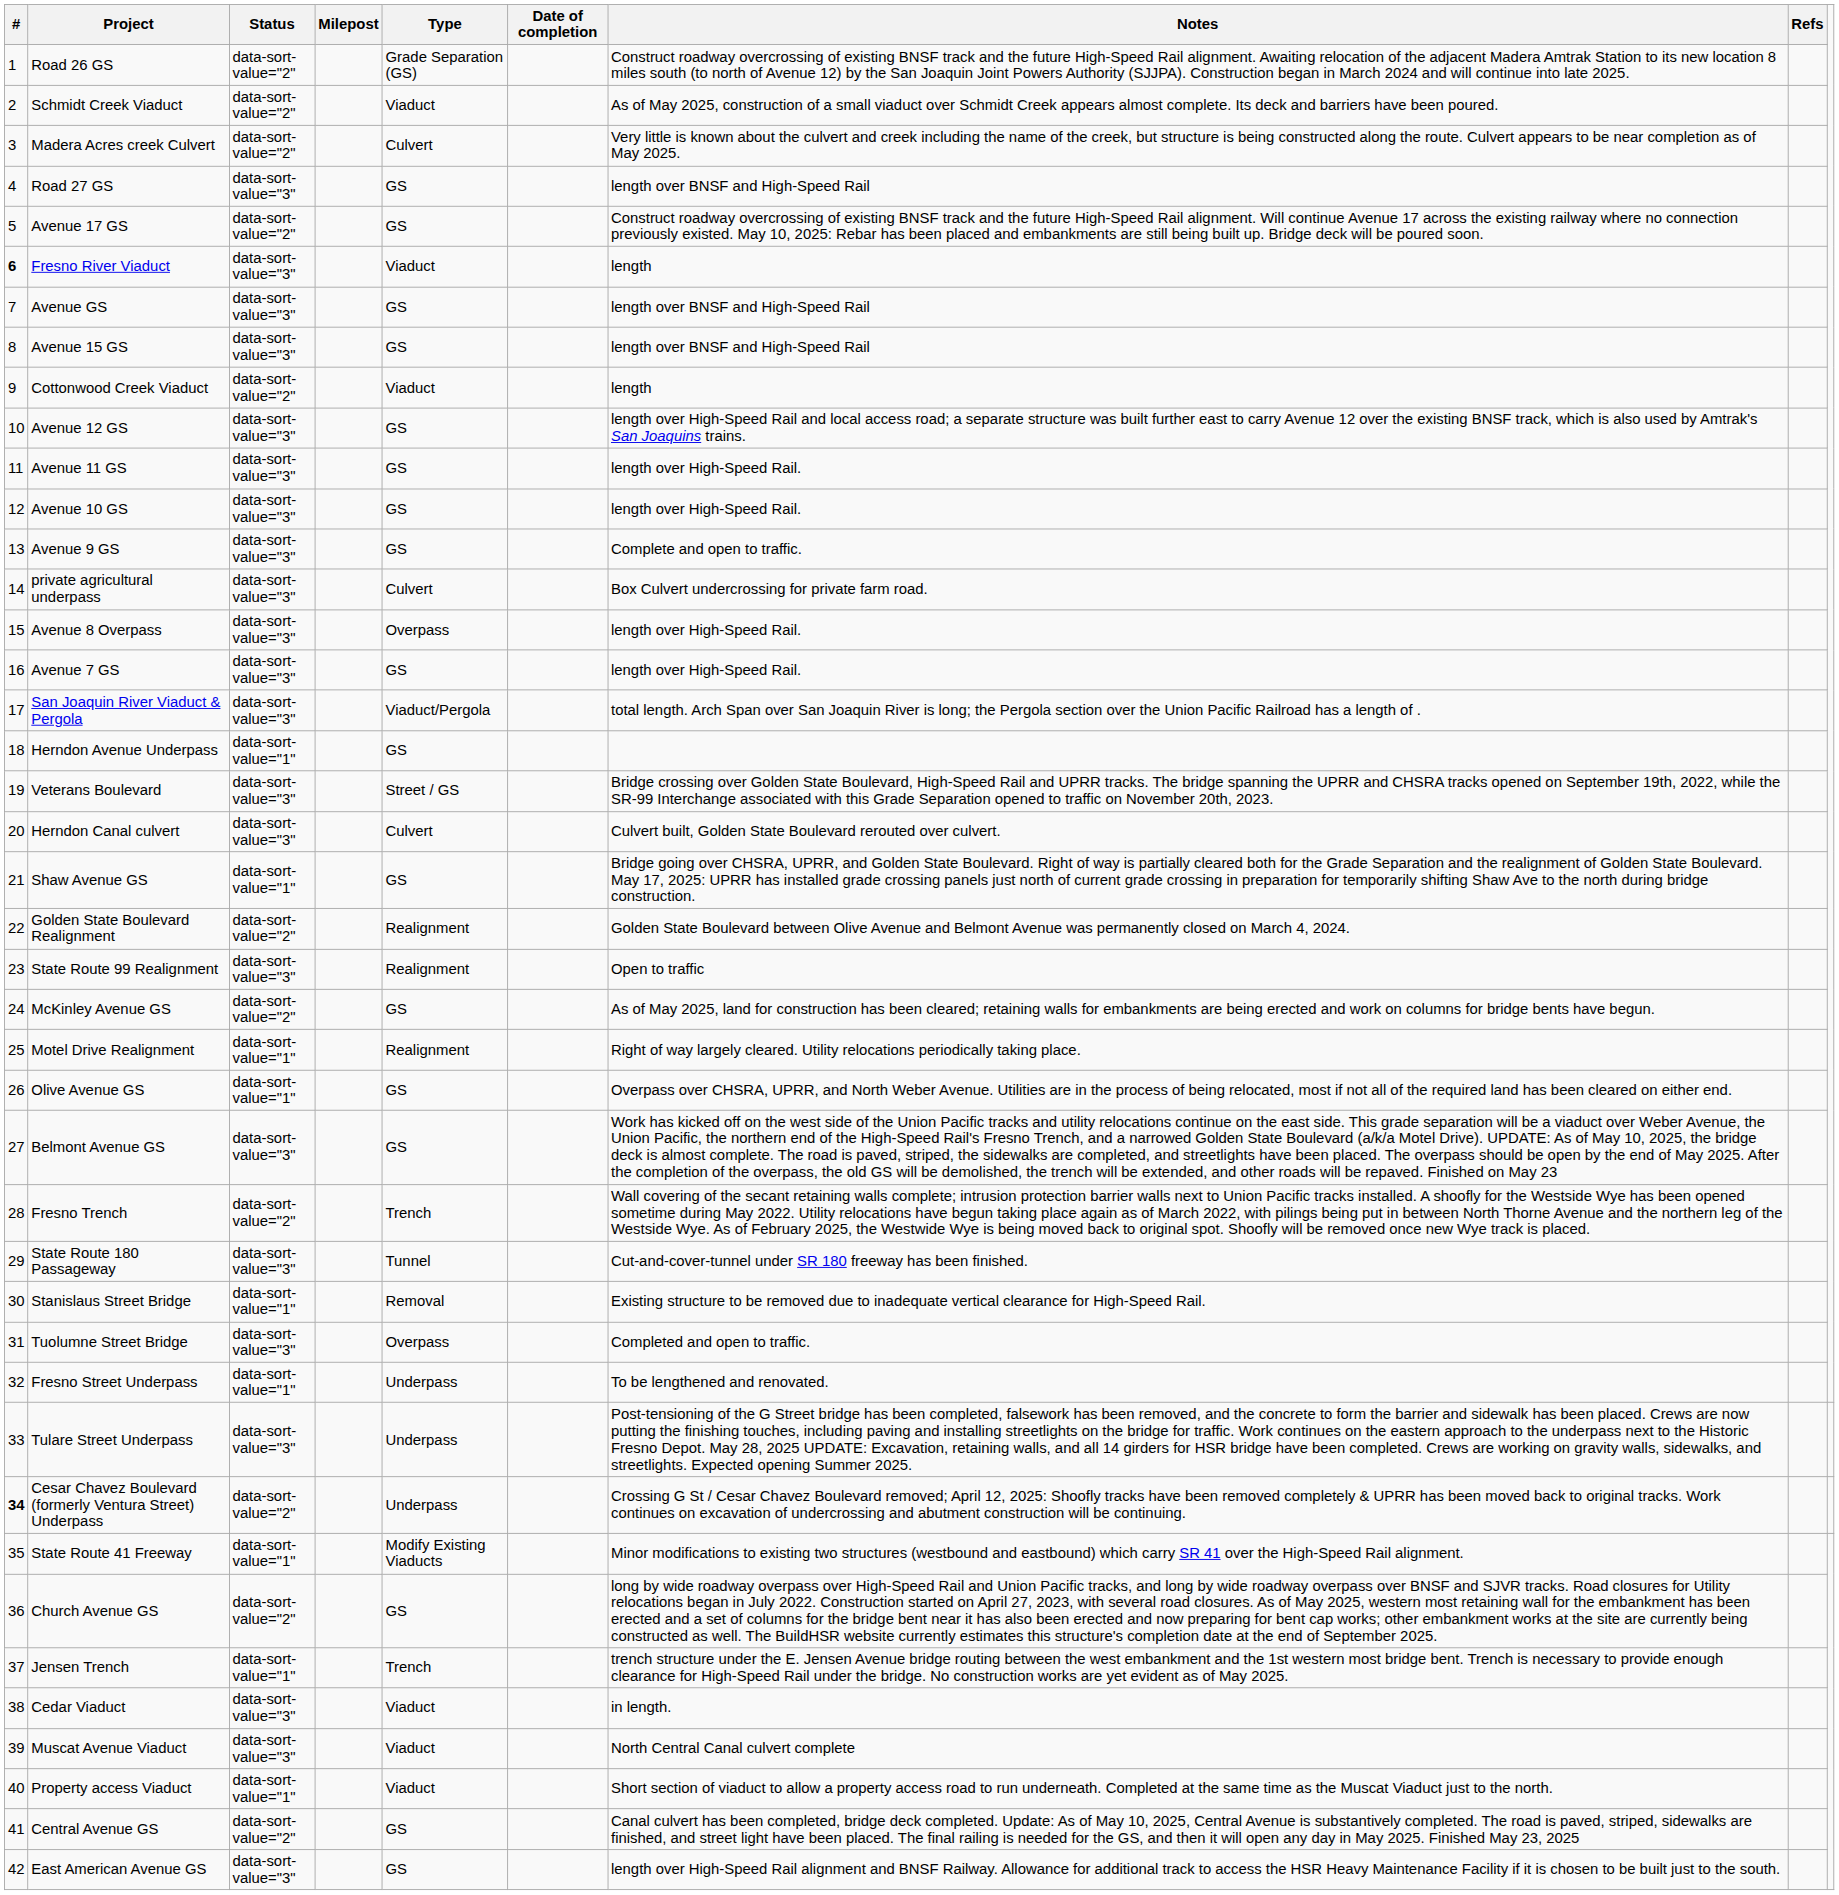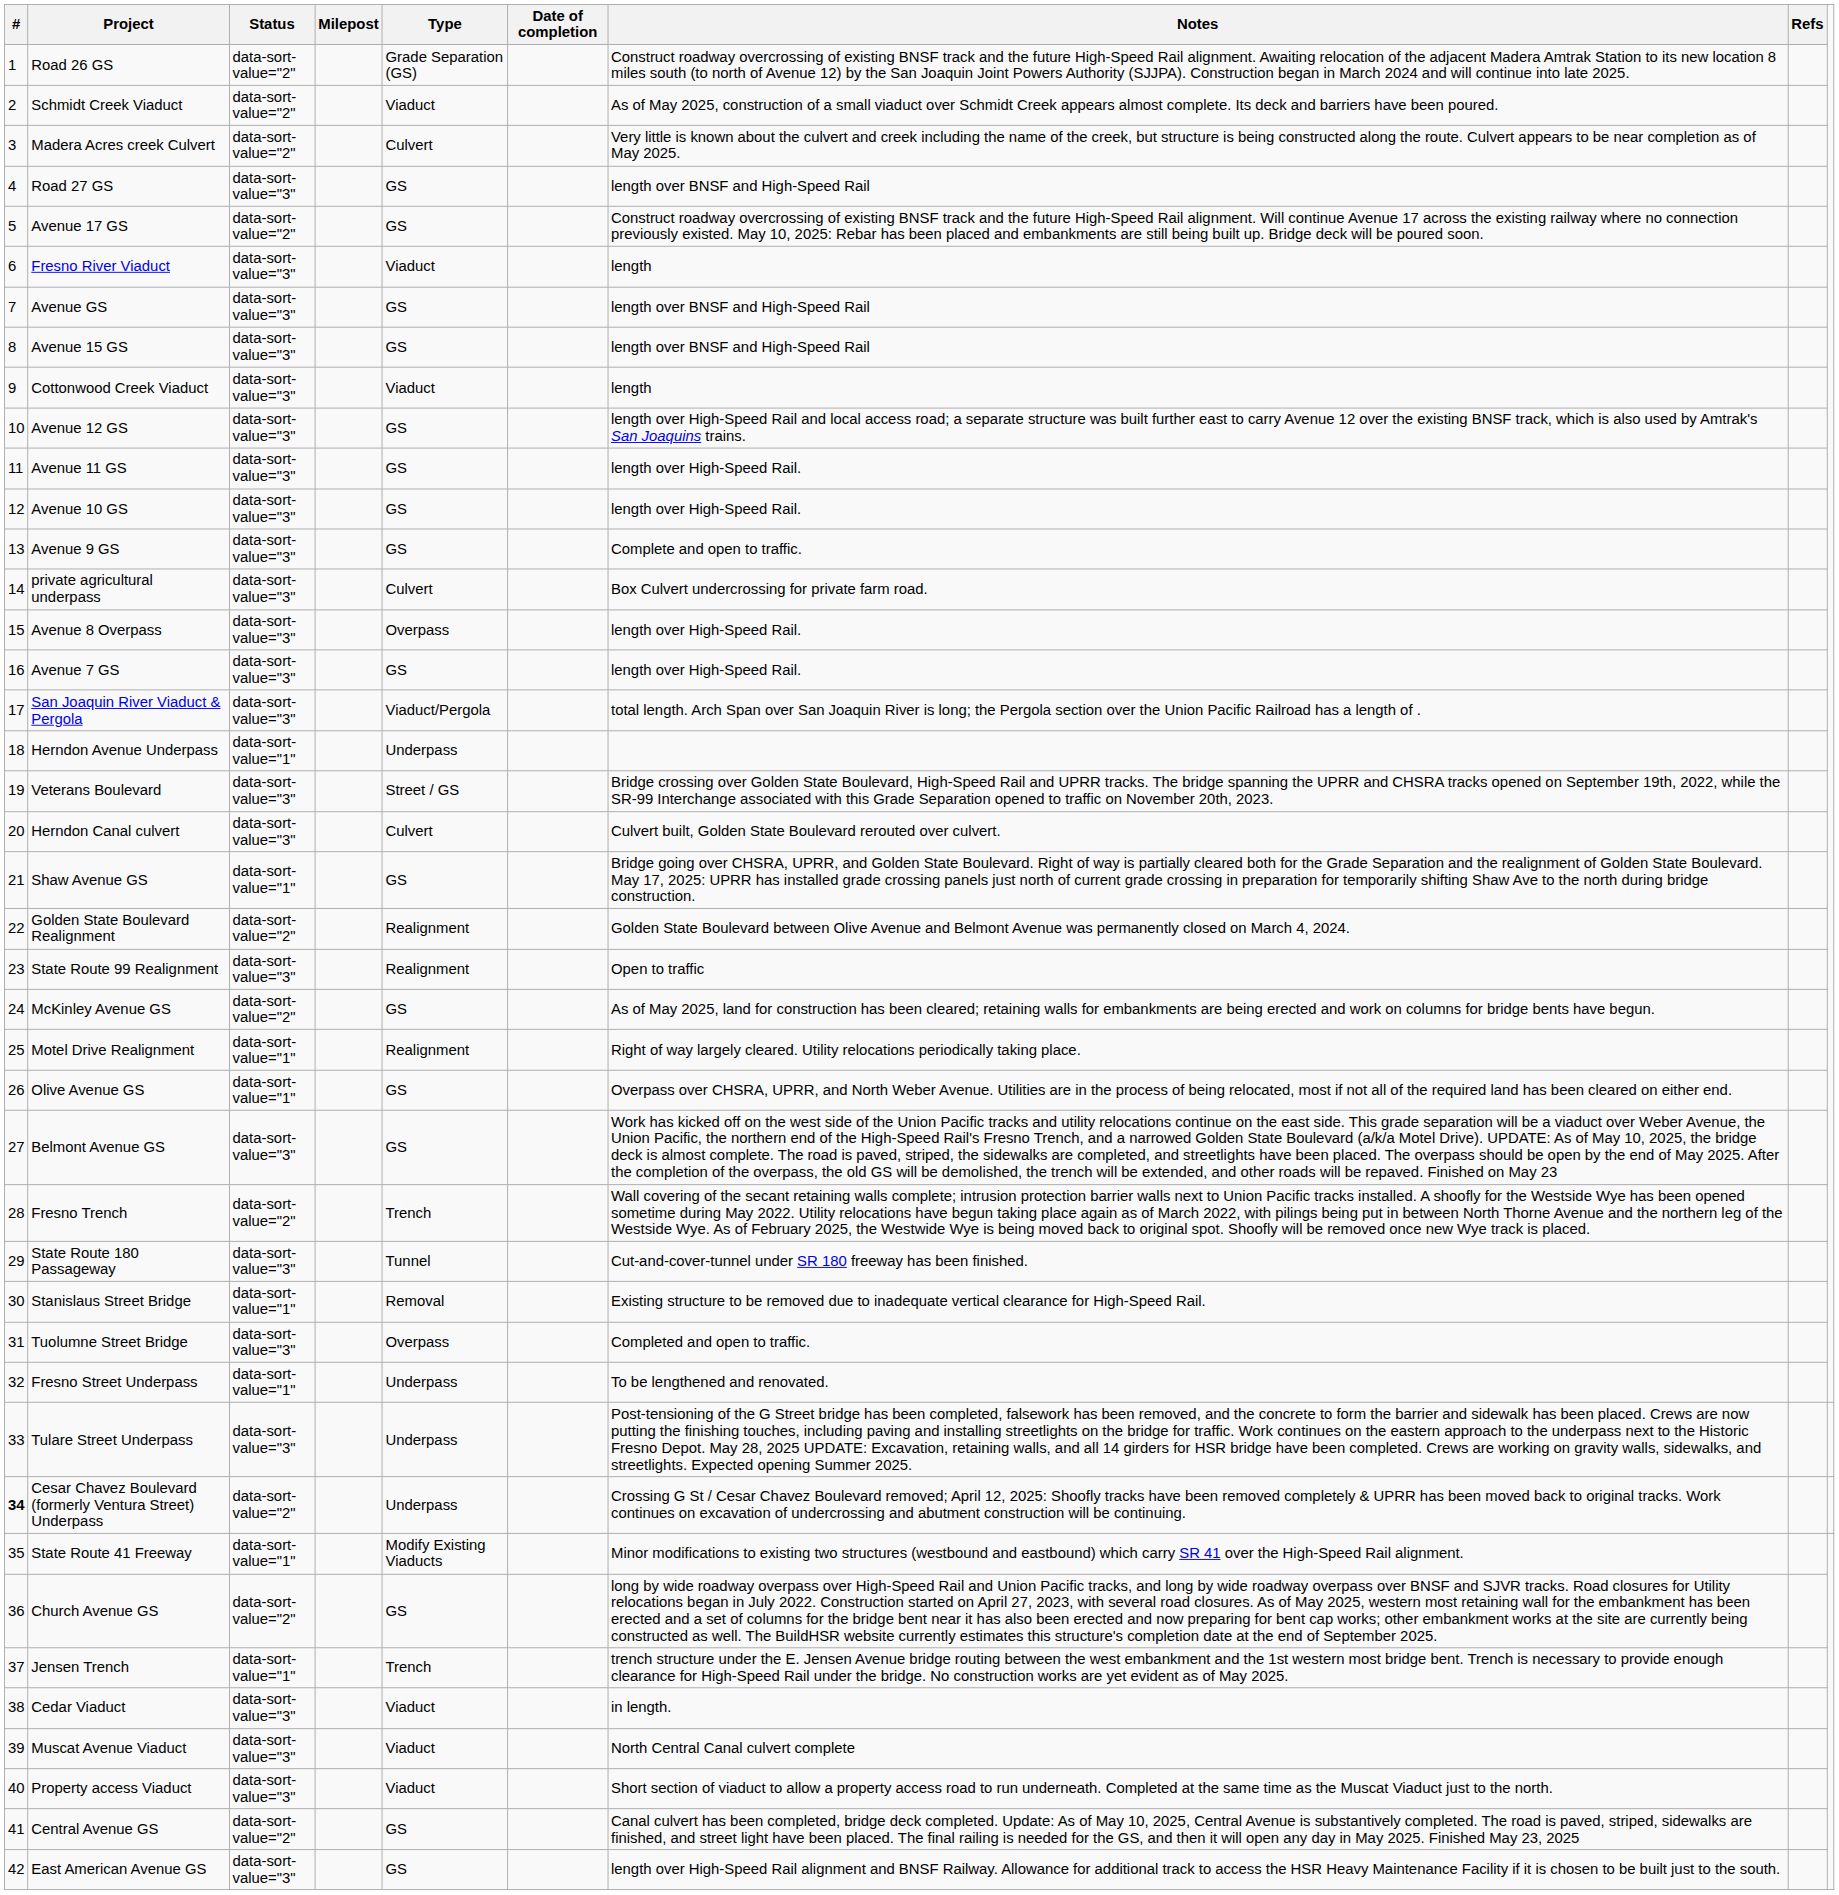Fresno River Viaduct | #: bold -> normal
Cottonwood Creek Viaduct | Status: data-sort-value="2" -> data-sort-value="3"
Herndon Avenue Underpass | Type: GS -> Underpass
Property access Viaduct | Status: data-sort-value="1" -> data-sort-value="3"
